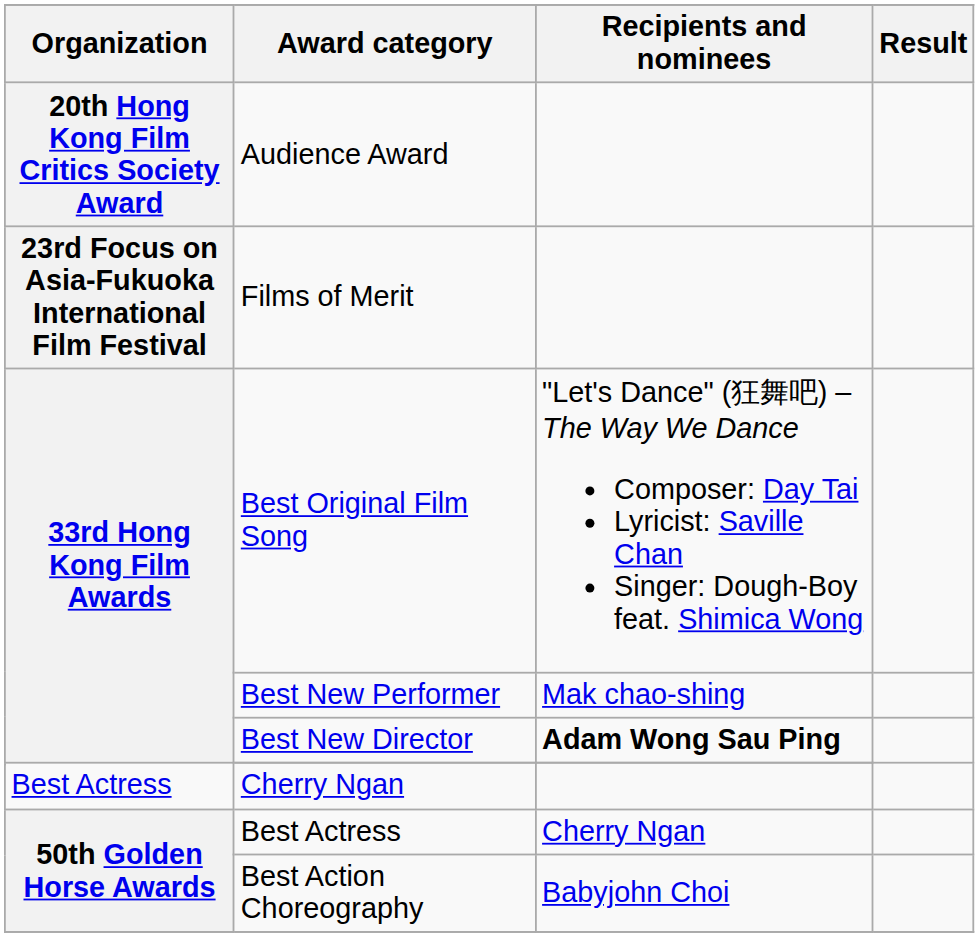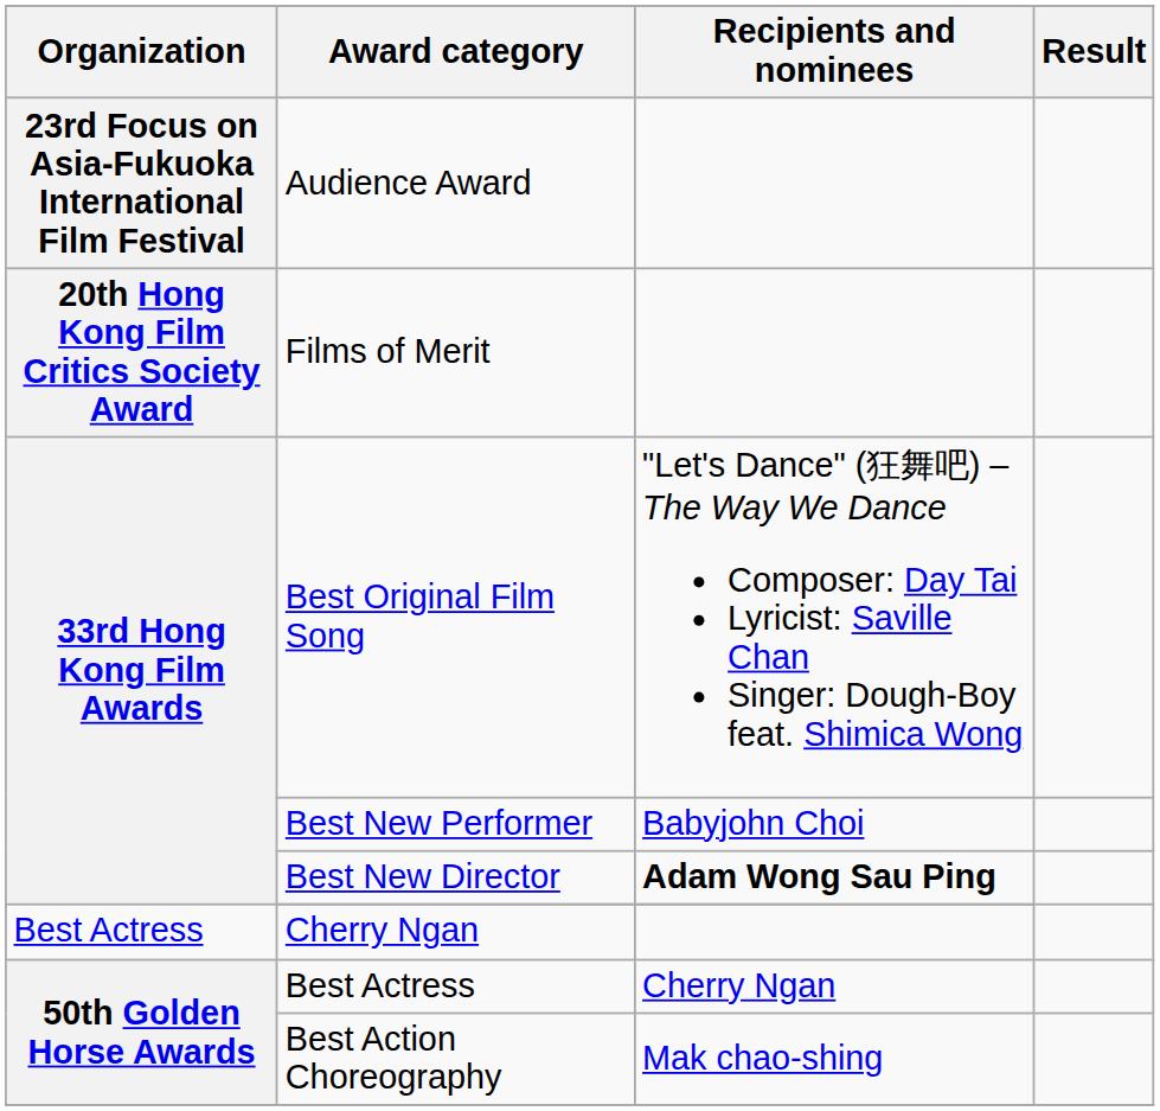Audience Award | Organization: 20th Hong Kong Film Critics Society Award -> 23rd Focus on Asia-Fukuoka International Film Festival
Films of Merit | Organization: 23rd Focus on Asia-Fukuoka International Film Festival -> 20th Hong Kong Film Critics Society Award
Best New Performer | Recipients and nominees: Mak chao-shing -> Babyjohn Choi
Best Action Choreography | Recipients and nominees: Babyjohn Choi -> Mak chao-shing
